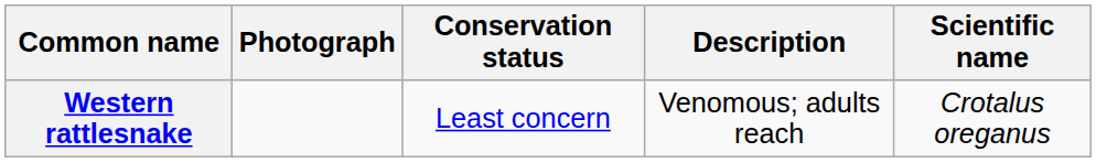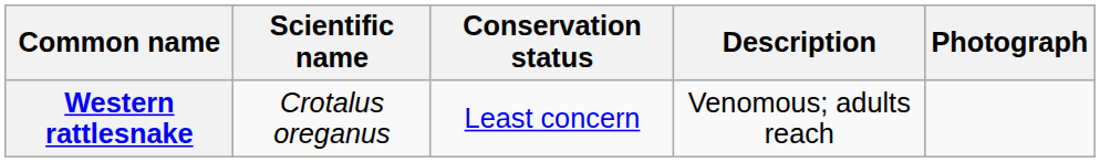columns swapped: Scientific name <-> Photograph
